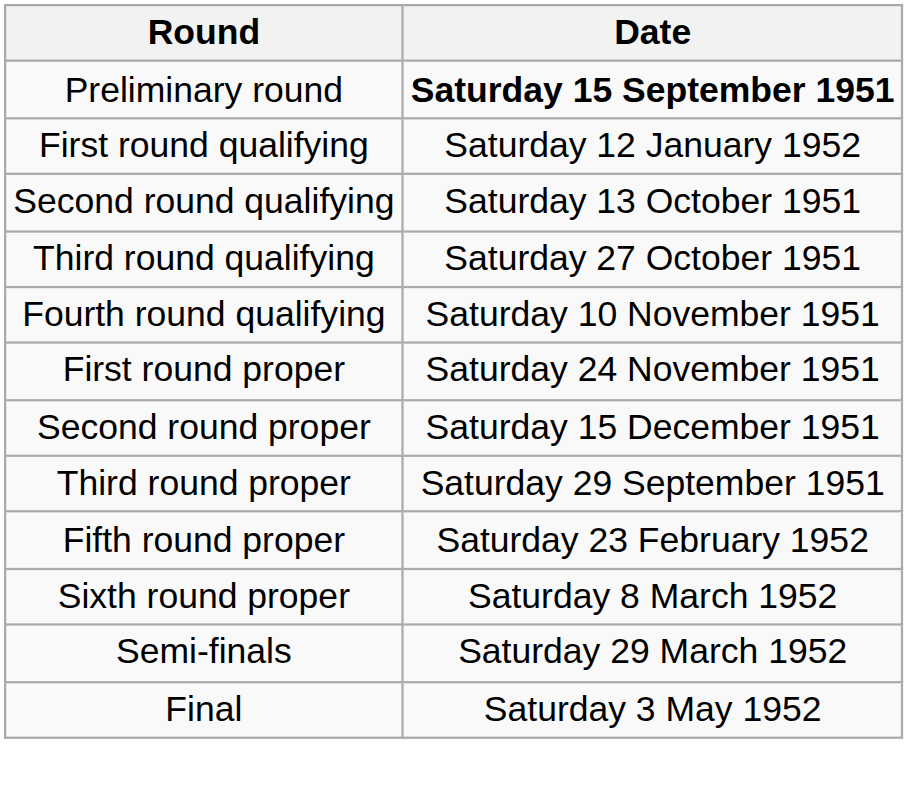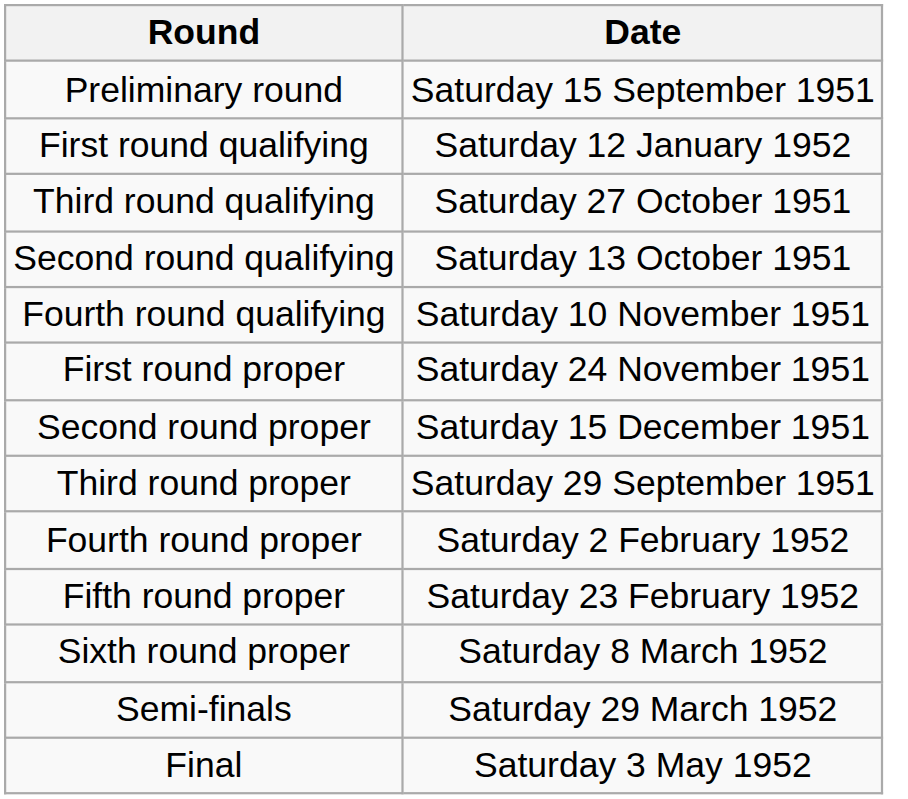Preliminary round | Date: bold -> normal
rows swapped: Second round qualifying <-> Third round qualifying
+ row: Fourth round proper | Saturday 2 February 1952
